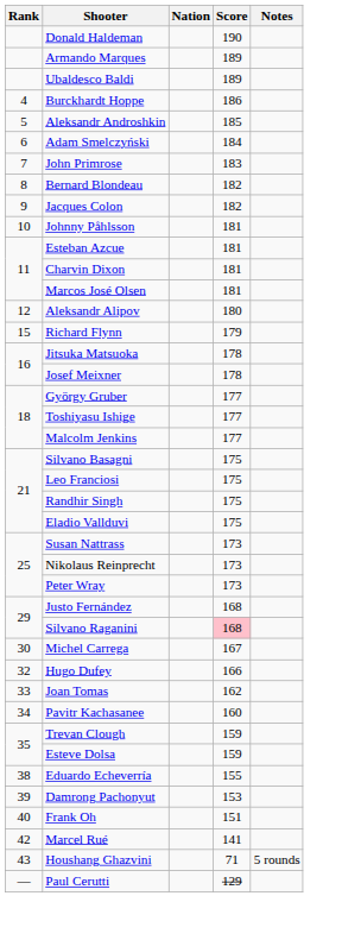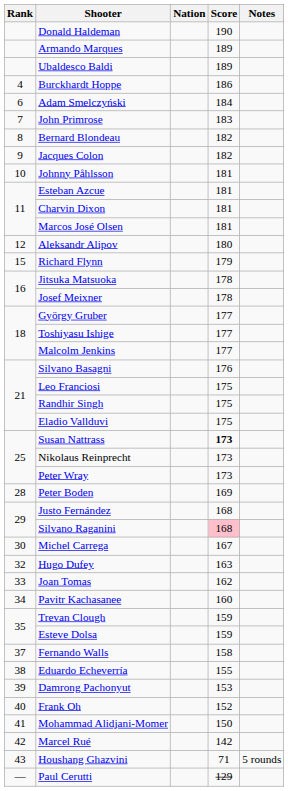- row: 5 | Aleksandr Androshkin | 185
Silvano Basagni | Score: 175 -> 176
Susan Nattrass | Score: normal -> bold
+ row: 28 | Peter Boden | 169
Hugo Dufey | Score: 166 -> 163
+ row: 37 | Fernando Walls | 158
Frank Oh | Score: 151 -> 152
+ row: 41 | Mohammad Alidjani-Momer | 150
Marcel Rué | Score: 141 -> 142
